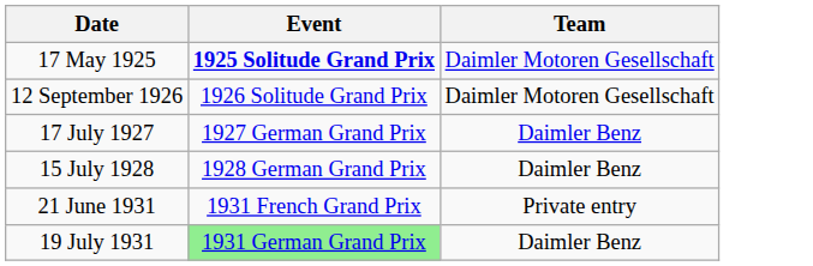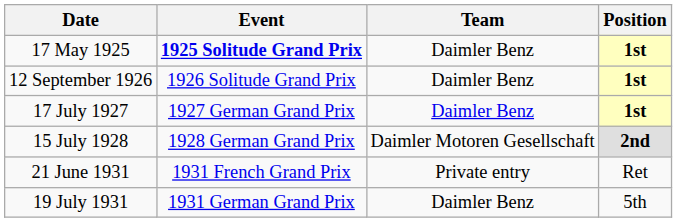+ column: Position | 1st | 1st | 1st | 2nd | Ret | 5th
17 May 1925 | Team: Daimler Motoren Gesellschaft -> Daimler Benz
12 September 1926 | Team: Daimler Motoren Gesellschaft -> Daimler Benz
15 July 1928 | Team: Daimler Benz -> Daimler Motoren Gesellschaft
19 July 1931 | Event: lightgreen background -> no background
